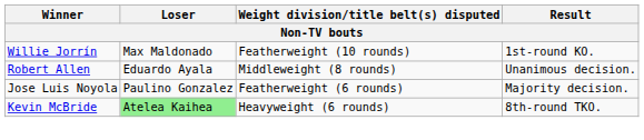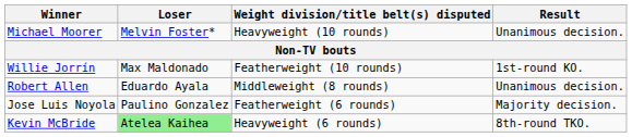+ row: Michael Moorer | Melvin Foster* | Heavyweight (10 rounds) | Unanimous decision.
